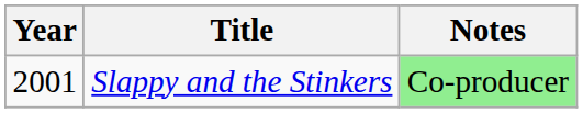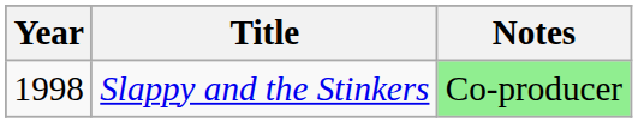Slappy and the Stinkers | Year: 2001 -> 1998
